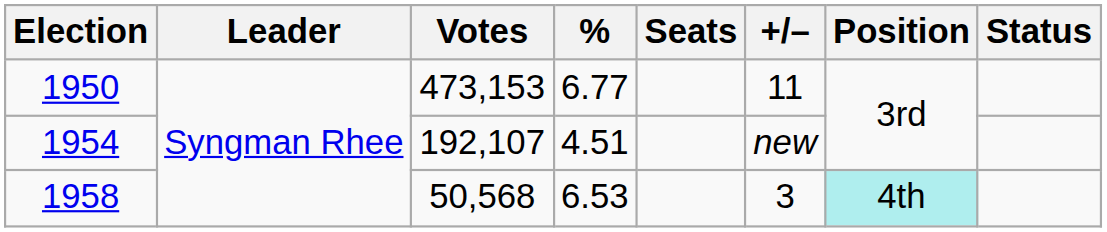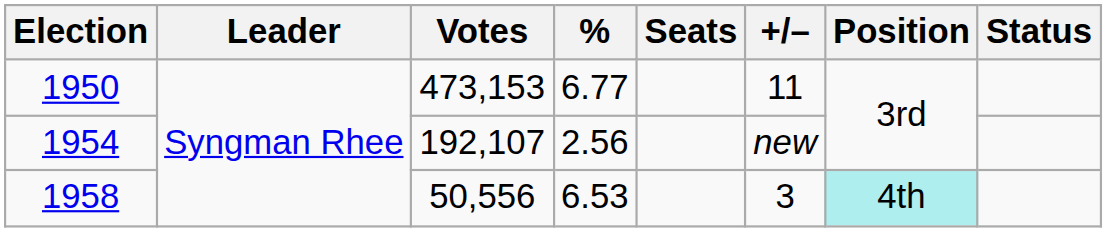1954 | %: 4.51 -> 2.56
1958 | Votes: 50,568 -> 50,556
